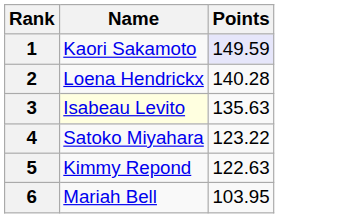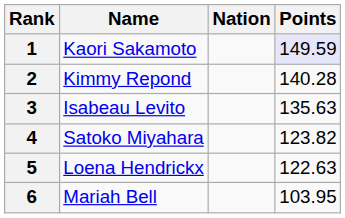+ column: Nation
2 | Name: Loena Hendrickx -> Kimmy Repond
3 | Name: lightyellow background -> no background
4 | Points: 123.22 -> 123.82
5 | Name: Kimmy Repond -> Loena Hendrickx
